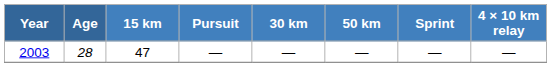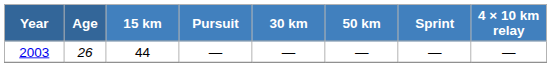2003 | Age: 28 -> 26
2003 | 15 km: 47 -> 44
